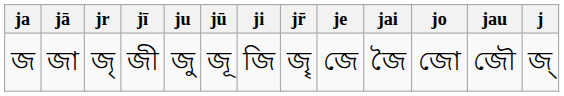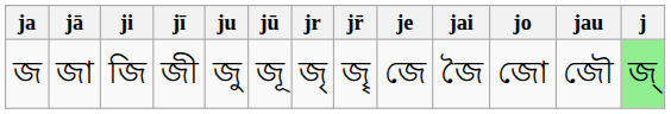columns swapped: ji <-> jr
জ | j: no background -> lightgreen background
